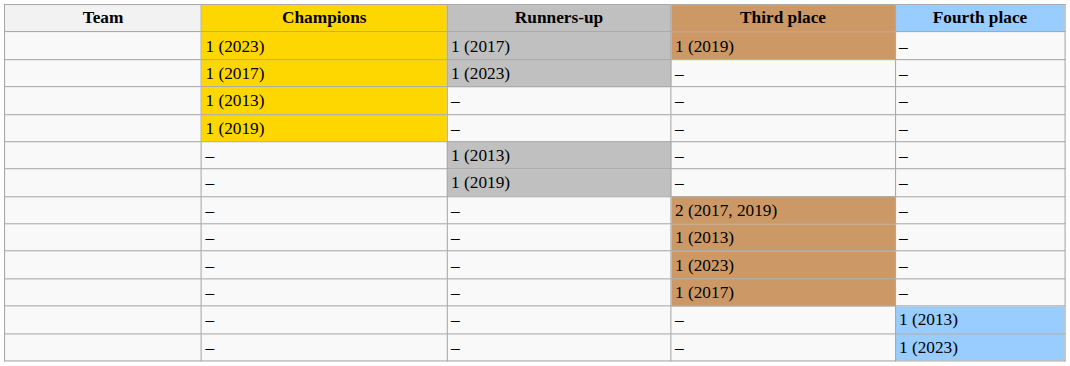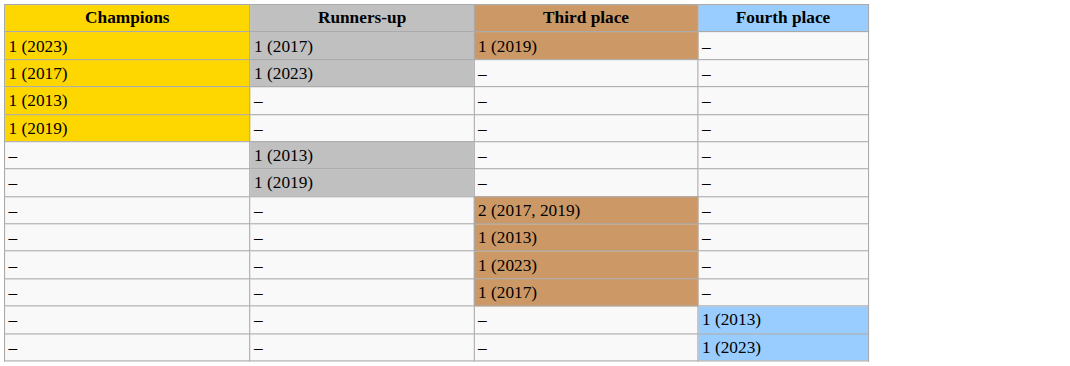- column: Team
